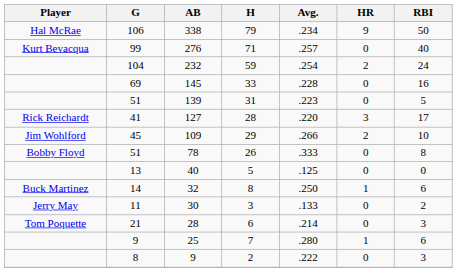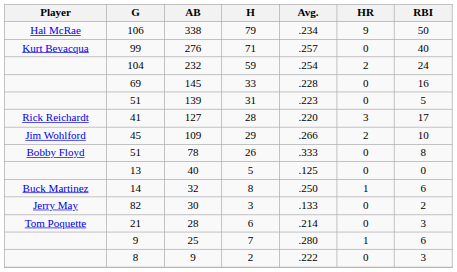30 | G: 11 -> 82
